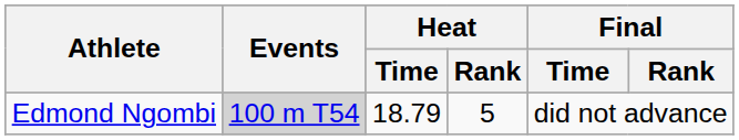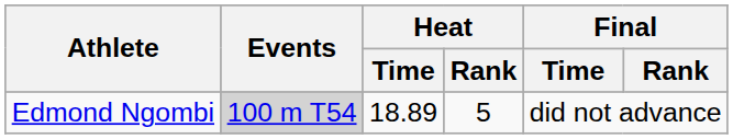Edmond Ngombi | Heat / Time: 18.79 -> 18.89
